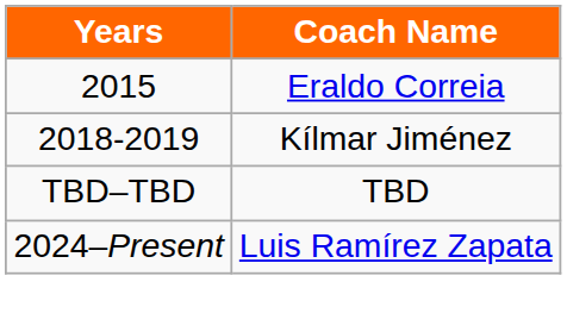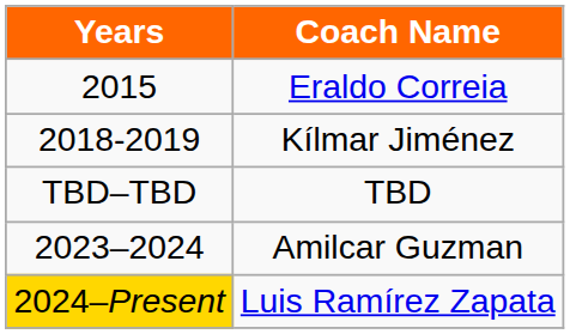+ row: 2023–2024 | Amilcar Guzman
Luis Ramírez Zapata | Years: no background -> gold background
